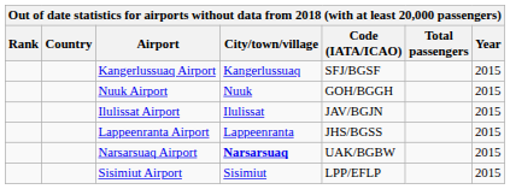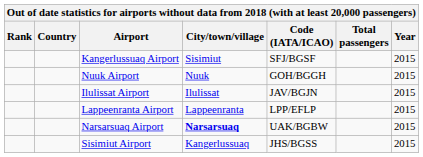Kangerlussuaq Airport | City/town/village: Kangerlussuaq -> Sisimiut
Lappeenranta Airport | Code (IATA/ICAO): JHS/BGSS -> LPP/EFLP
Sisimiut Airport | City/town/village: Sisimiut -> Kangerlussuaq
Sisimiut Airport | Code (IATA/ICAO): LPP/EFLP -> JHS/BGSS
